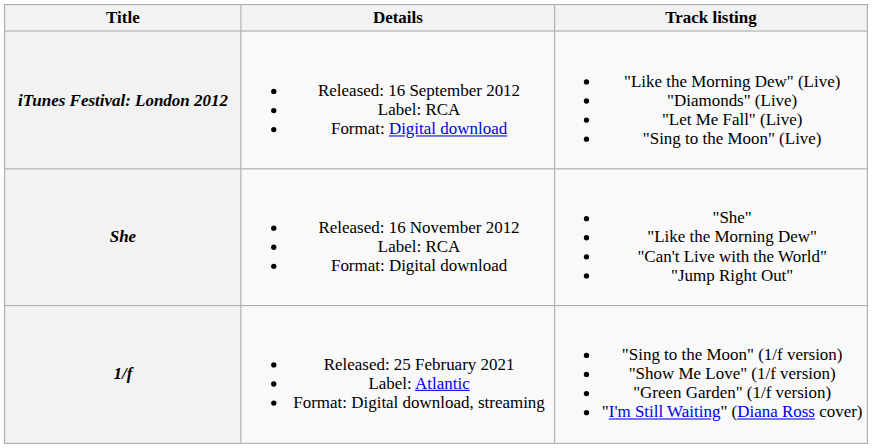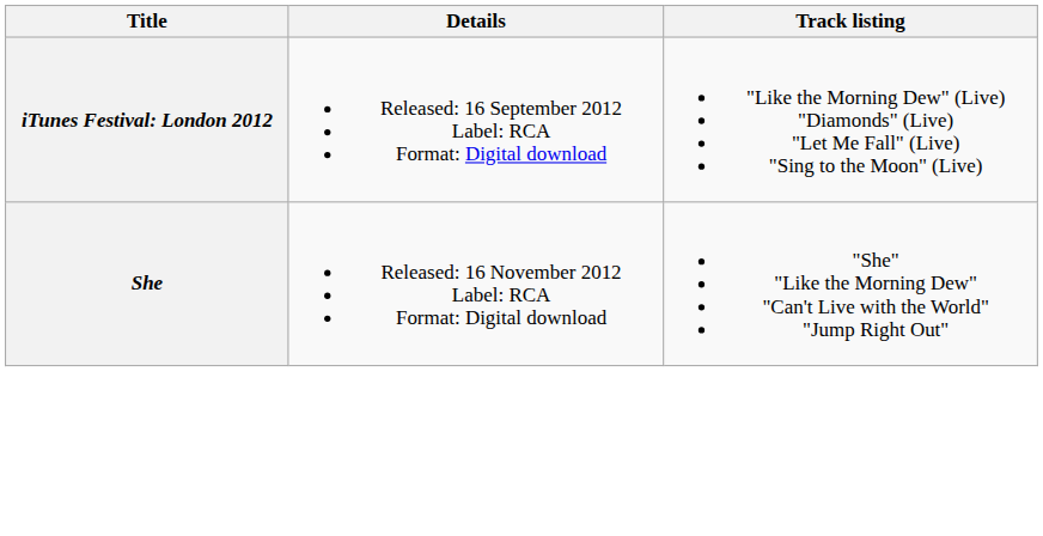- row: 1/f | Released: 25 February 2021 Label: Atlantic Format: Digital download, streaming | "Sing to the Moon" (1/f version) "Show Me Love" (1/f version) "Green Garden" (1/f version) "I'm Still Waiting" (Diana Ross cover)
